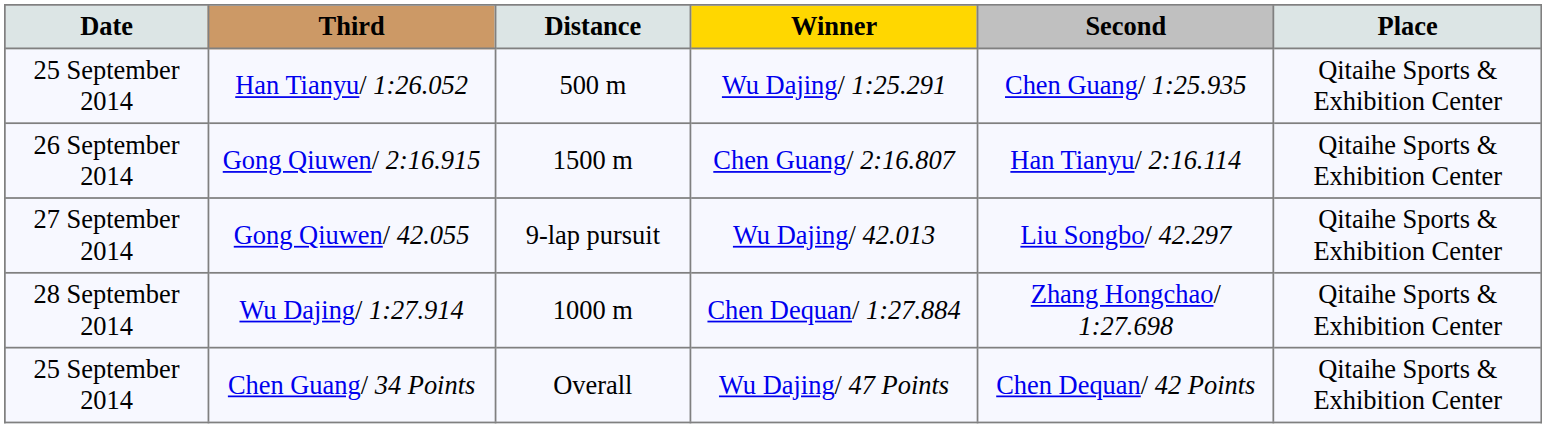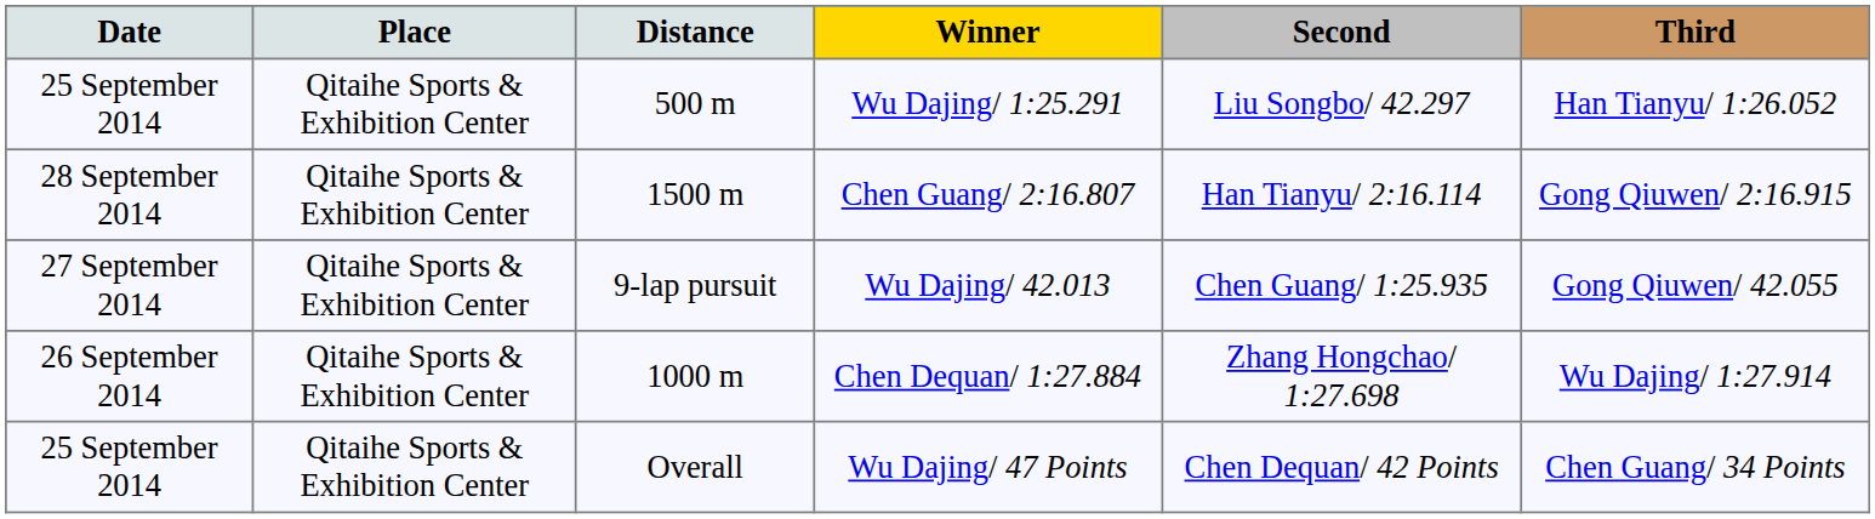columns swapped: Place <-> Third
Wu Dajing/ 1:25.291 | Second: Chen Guang/ 1:25.935 -> Liu Songbo/ 42.297
Chen Guang/ 2:16.807 | Date: 26 September 2014 -> 28 September 2014
Wu Dajing/ 42.013 | Second: Liu Songbo/ 42.297 -> Chen Guang/ 1:25.935
Chen Dequan/ 1:27.884 | Date: 28 September 2014 -> 26 September 2014
